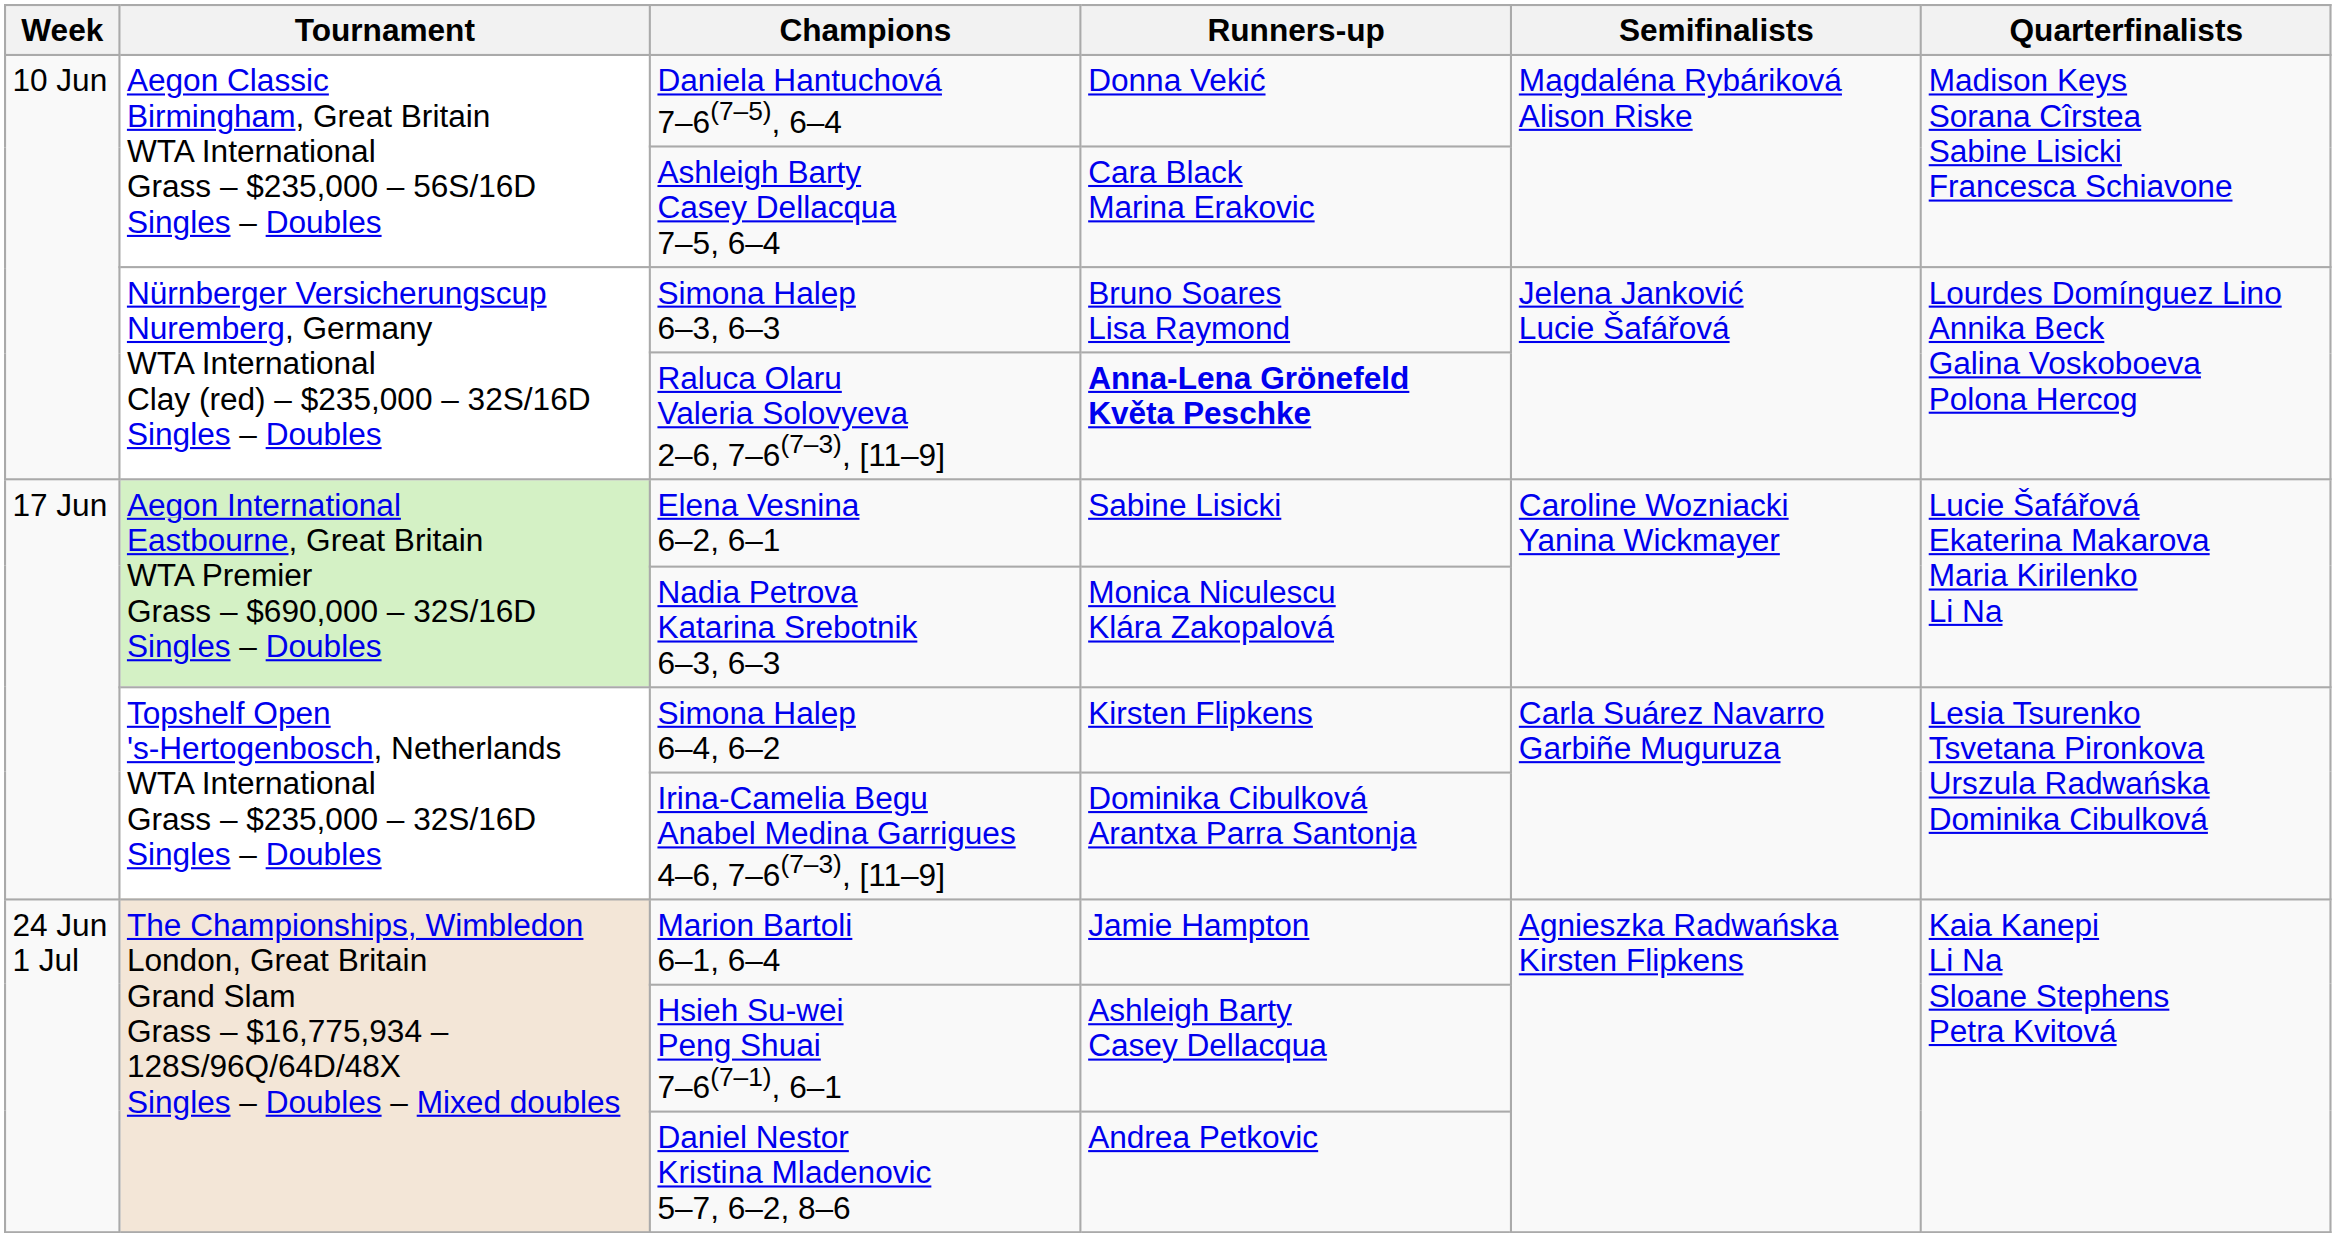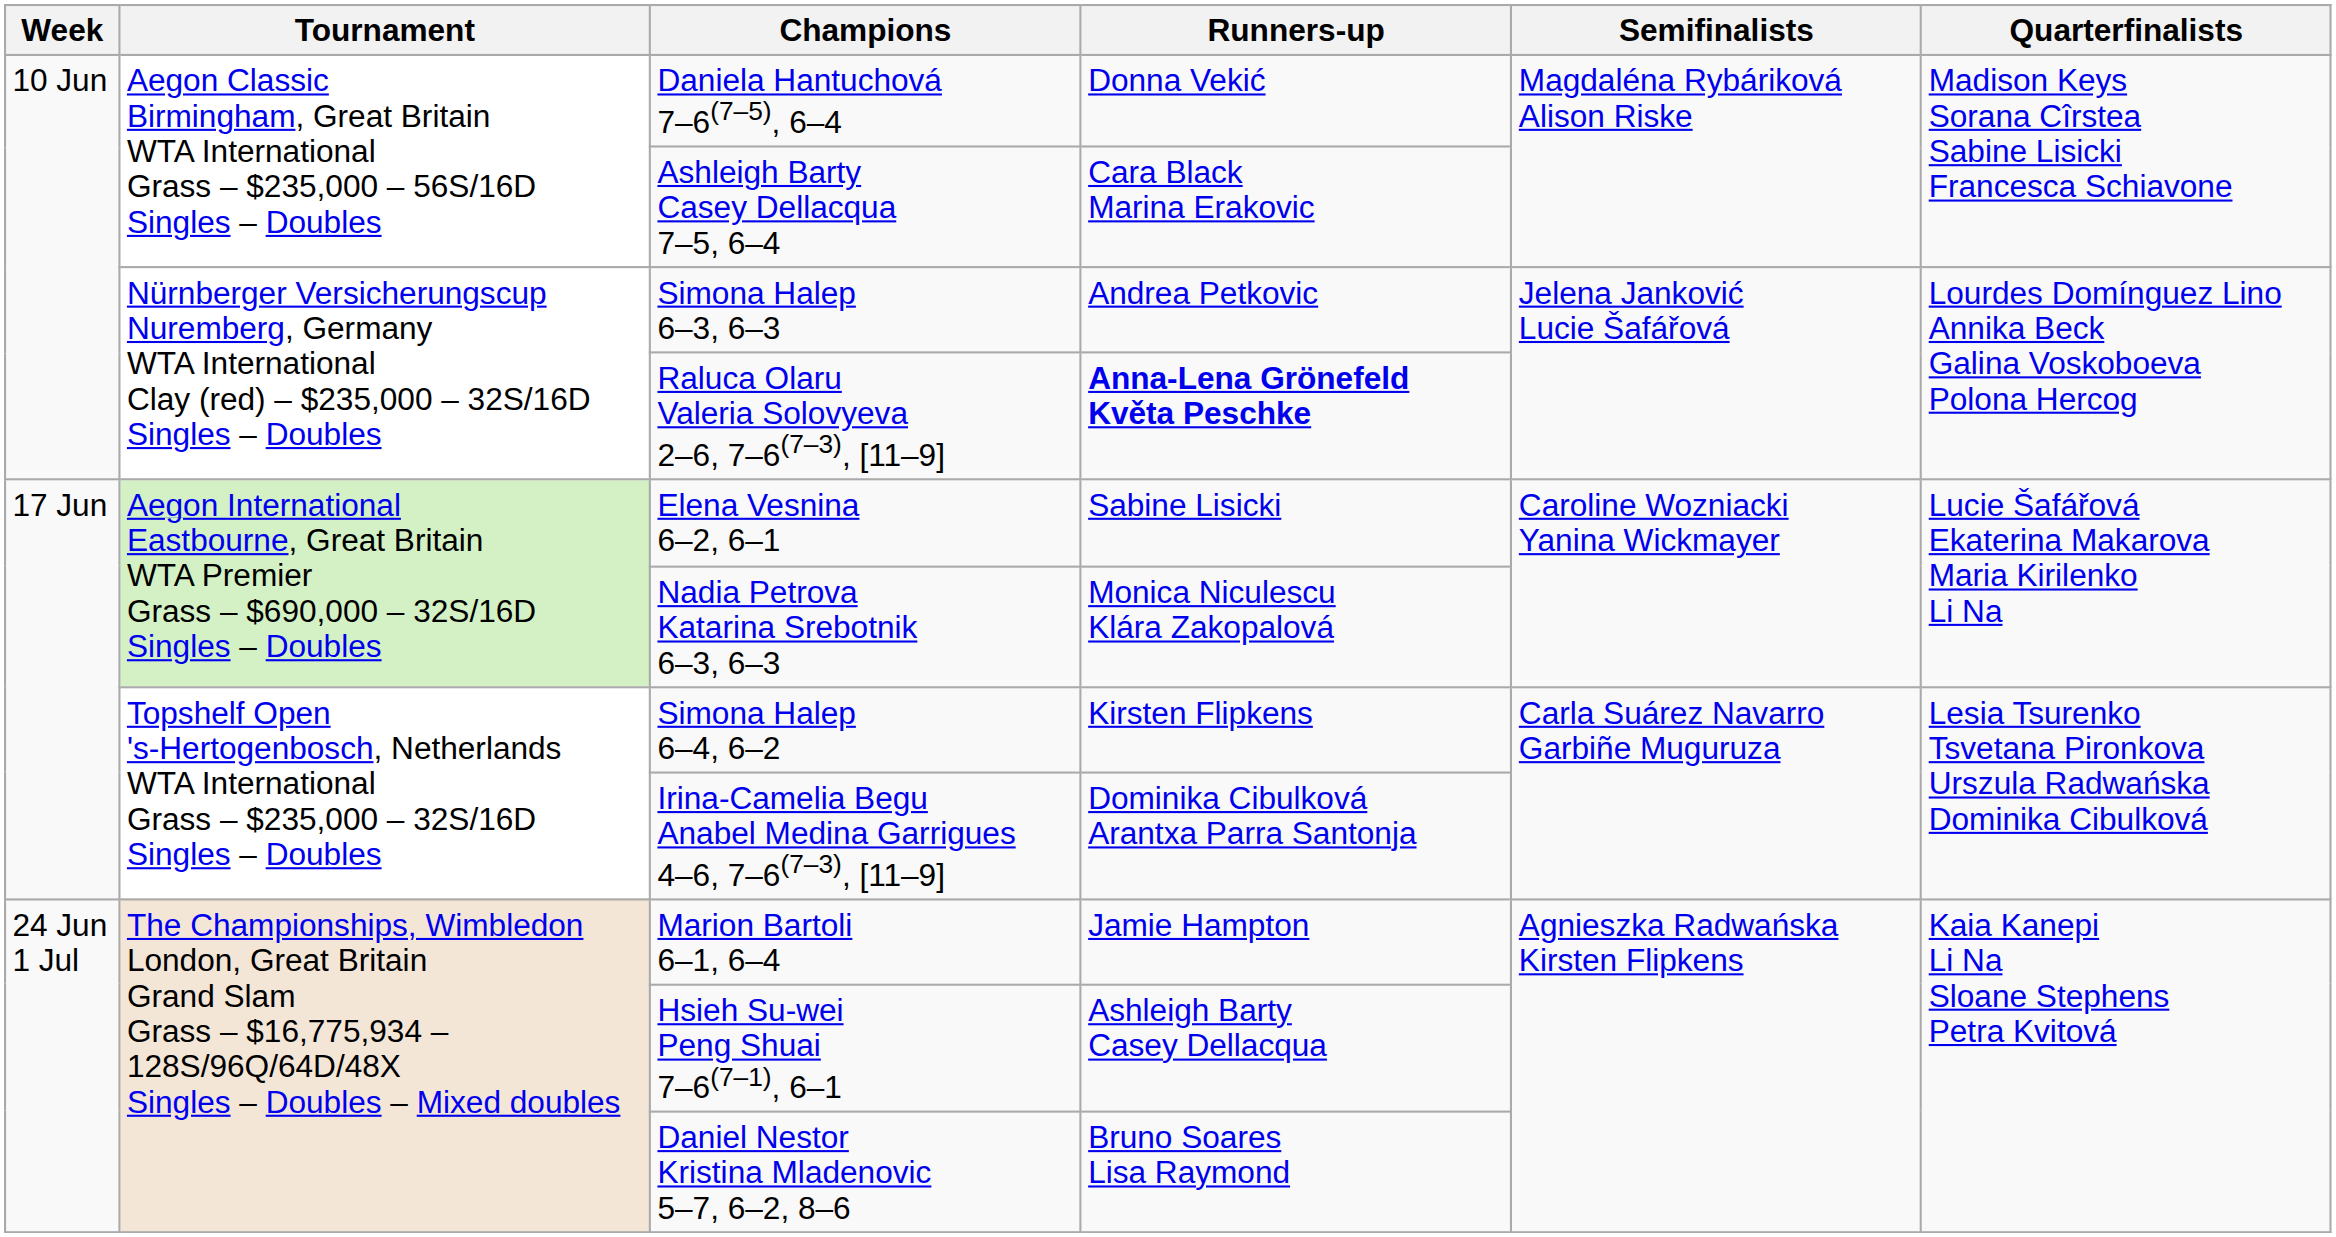Simona Halep 6–3, 6–3 | Runners-up: Bruno Soares Lisa Raymond -> Andrea Petkovic
Daniel Nestor Kristina Mladenovic 5–7, 6–2, 8–6 | Runners-up: Andrea Petkovic -> Bruno Soares Lisa Raymond
